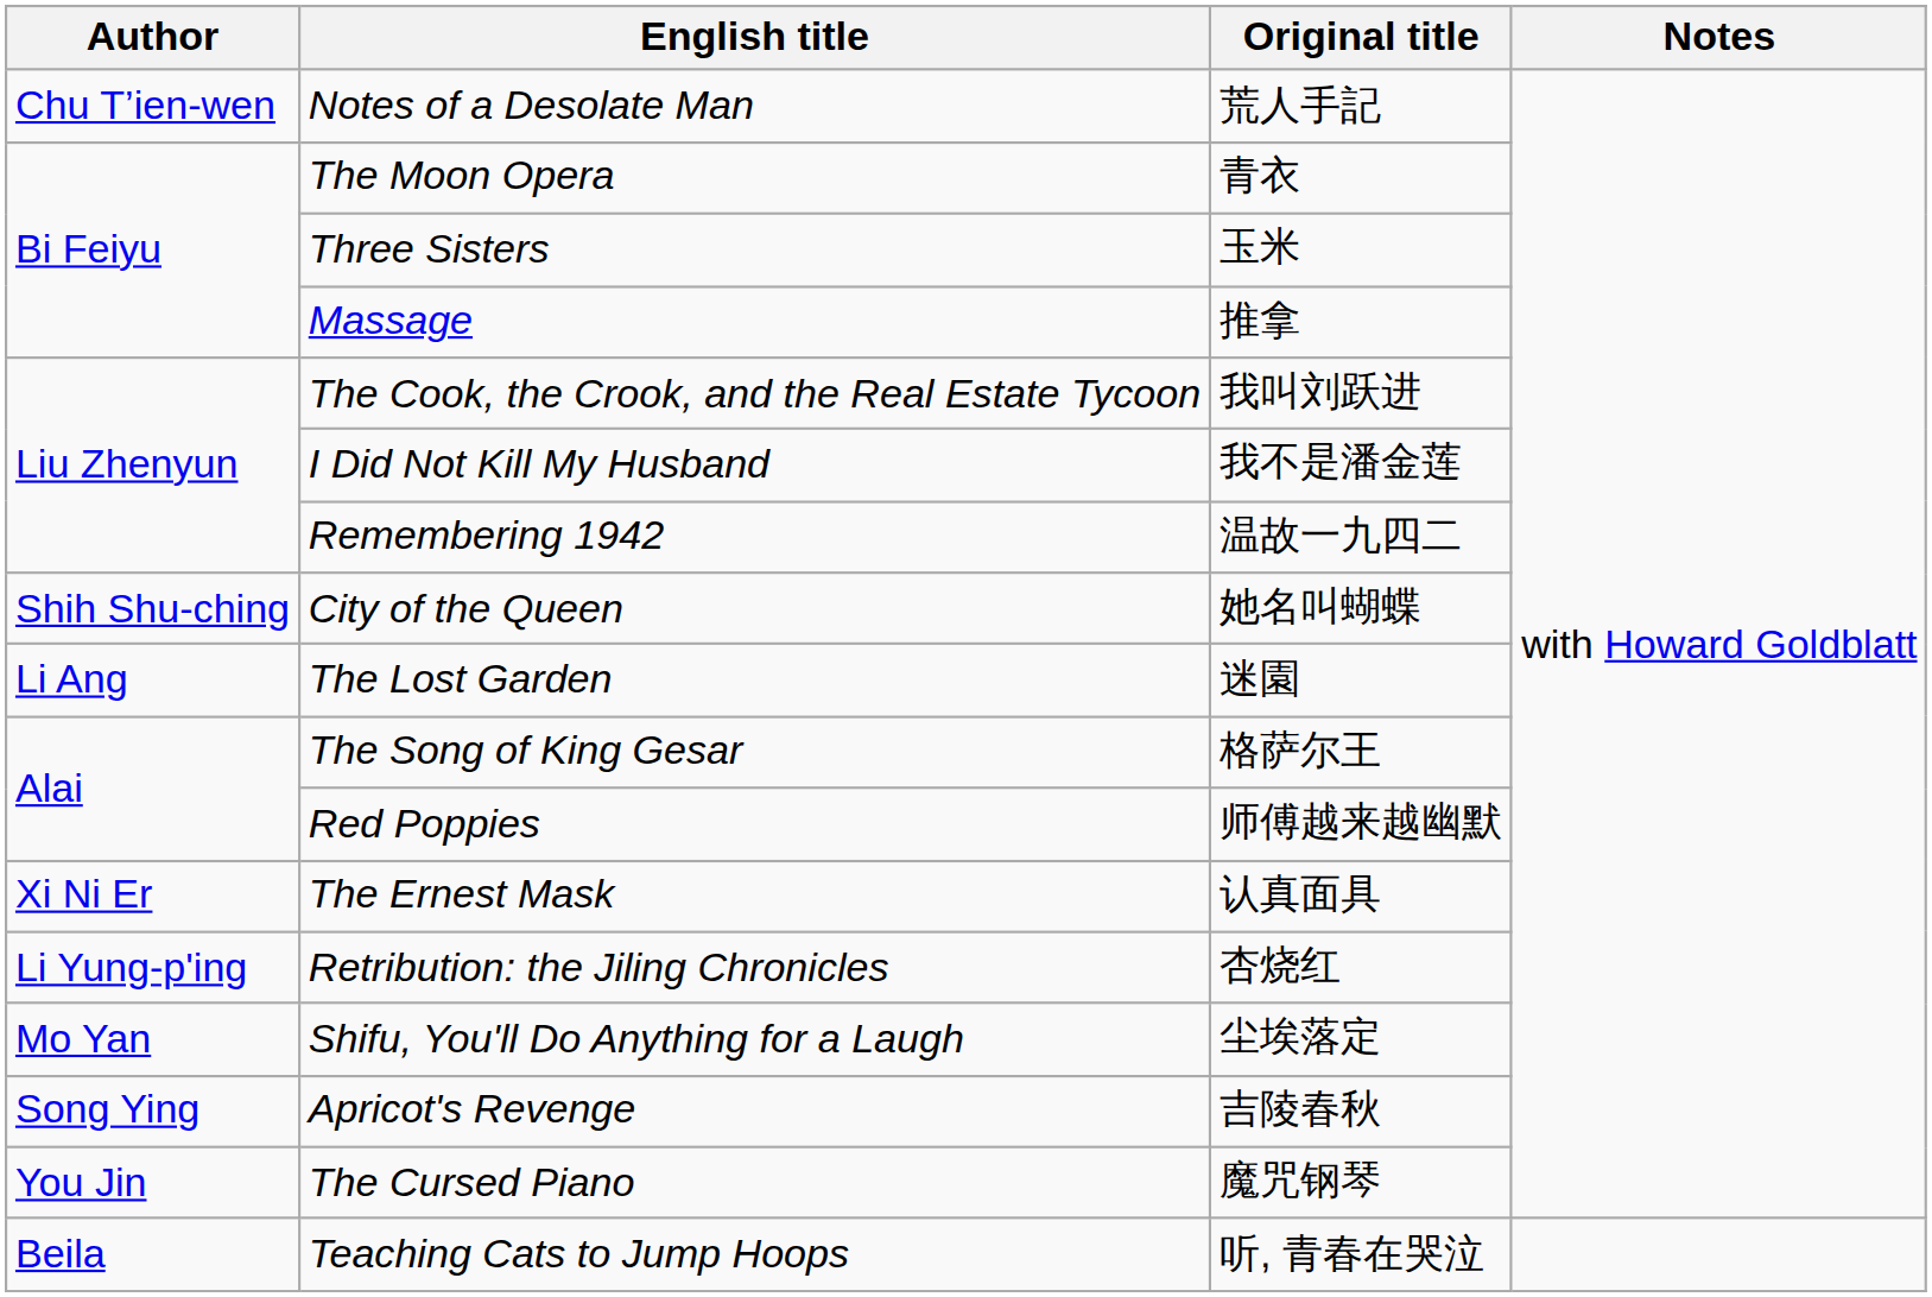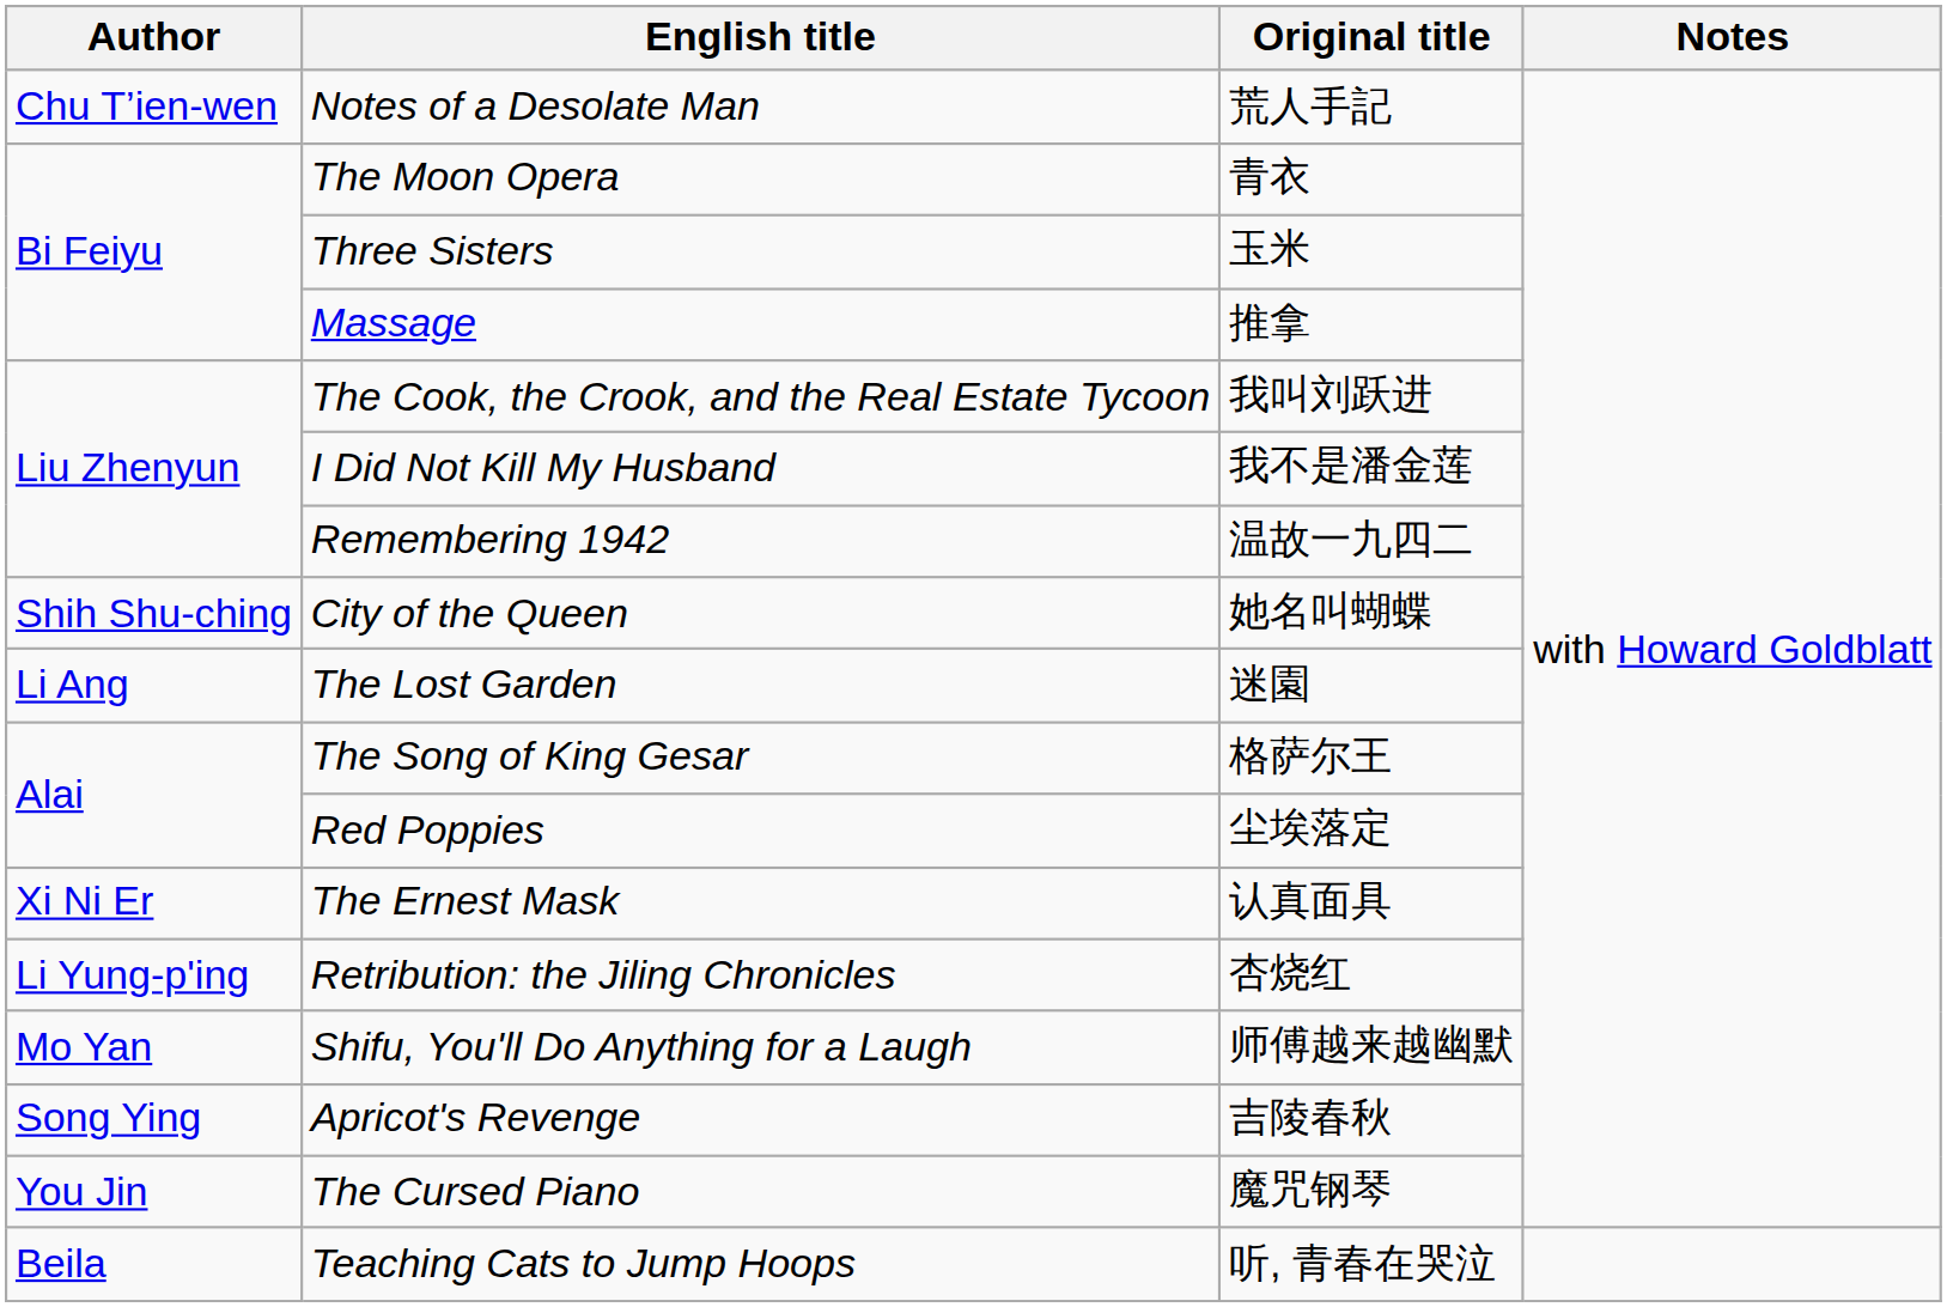Red Poppies | Original title: 师傅越来越幽默 -> 尘埃落定
Shifu, You'll Do Anything for a Laugh | Original title: 尘埃落定 -> 师傅越来越幽默
